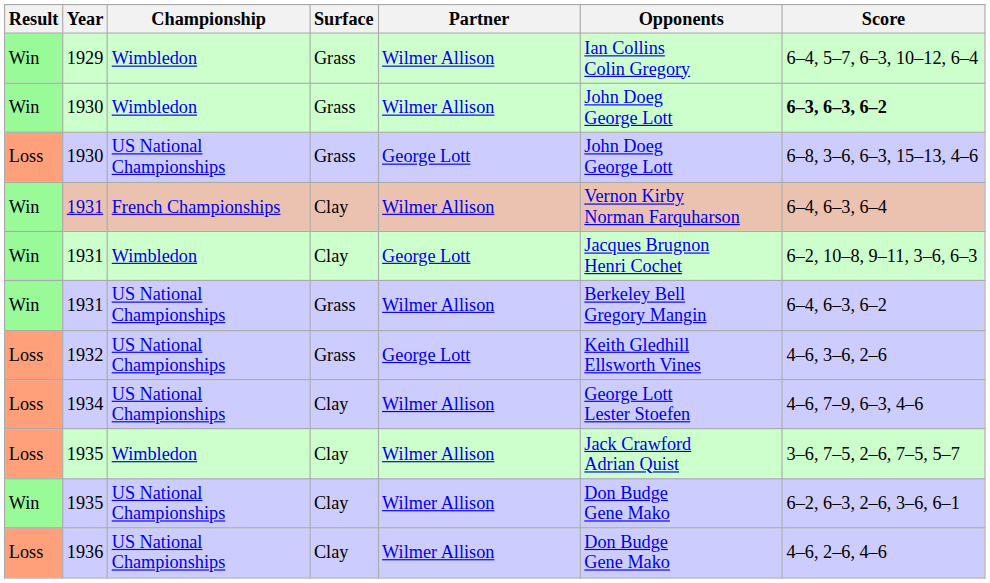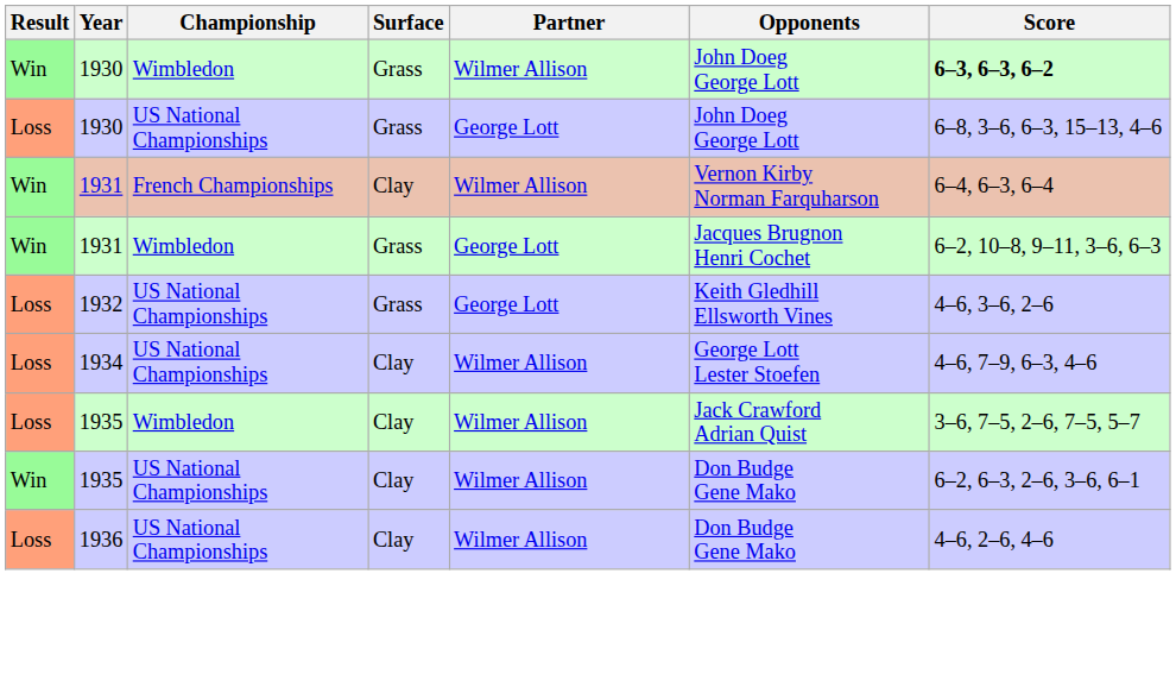- row: Win | 1929 | Wimbledon | Grass | Wilmer Allison | Ian Collins Colin Gregory | 6–4, 5–7, 6–3, 10–12, 6–4
1931 / Wimbledon | Surface: Clay -> Grass
- row: Win | 1931 | US National Championships | Grass | Wilmer Allison | Berkeley Bell Gregory Mangin | 6–4, 6–3, 6–2
